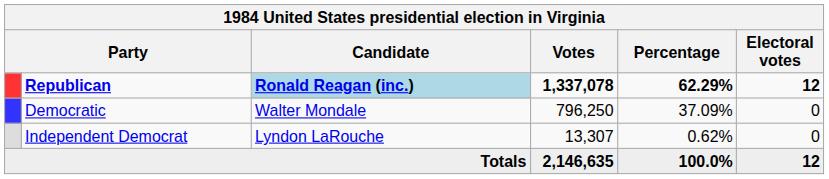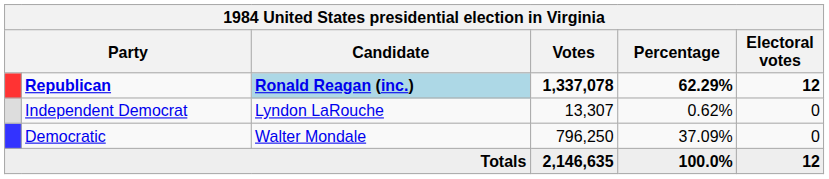rows swapped: Democratic <-> Independent Democrat
